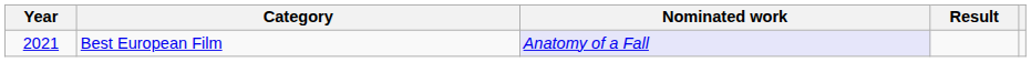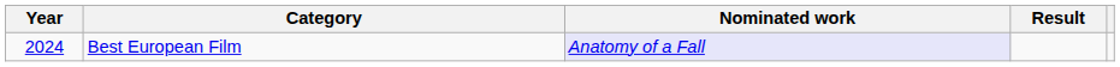Best European Film | Year: 2021 -> 2024
